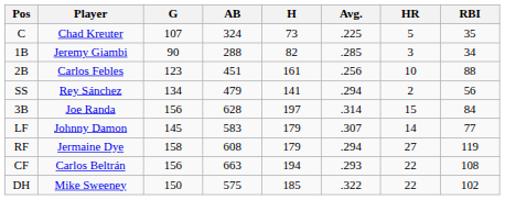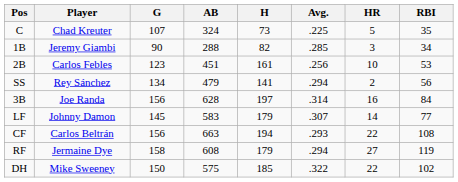2B | RBI: 88 -> 53
3B | HR: 15 -> 16
rows swapped: CF <-> RF
